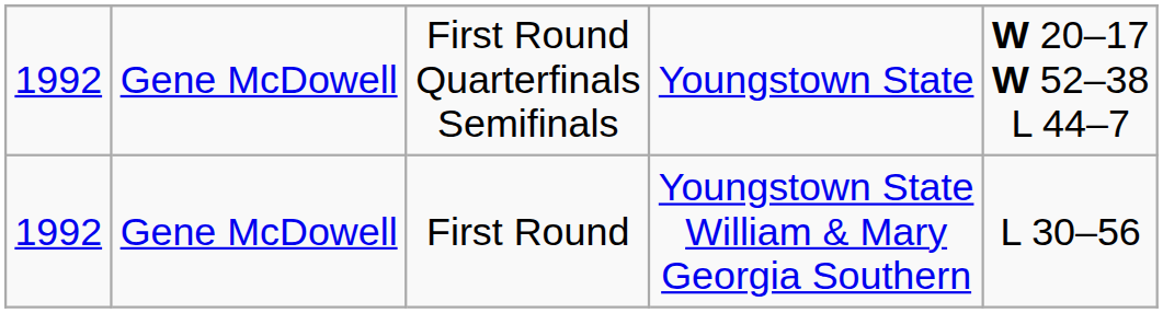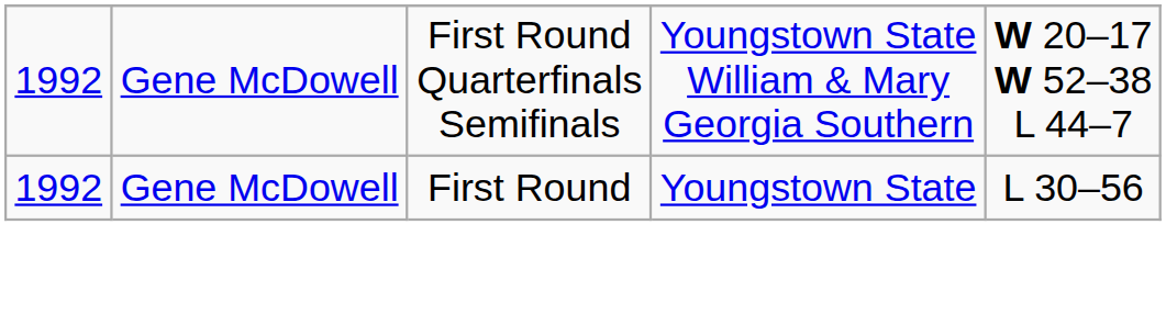First Round Quarterfinals Semifinals | column 4: Youngstown State -> Youngstown State William & Mary Georgia Southern
First Round | column 4: Youngstown State William & Mary Georgia Southern -> Youngstown State
